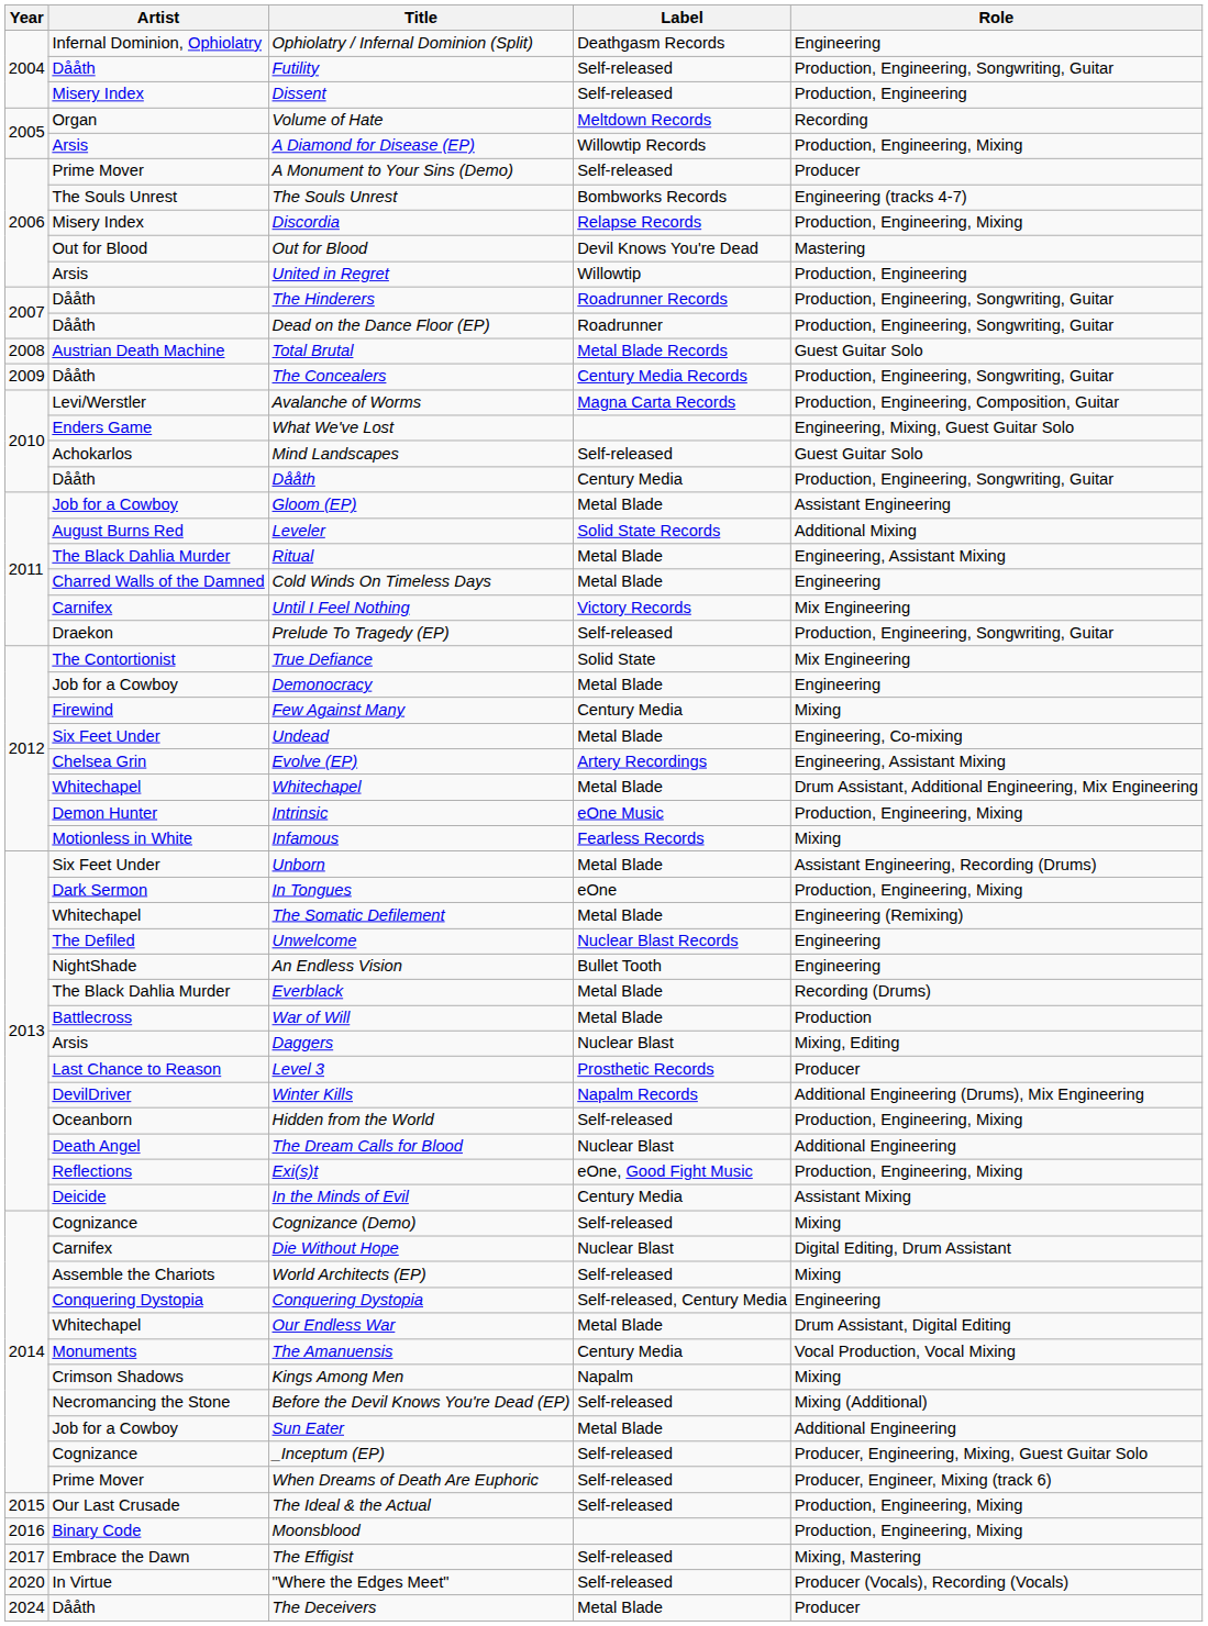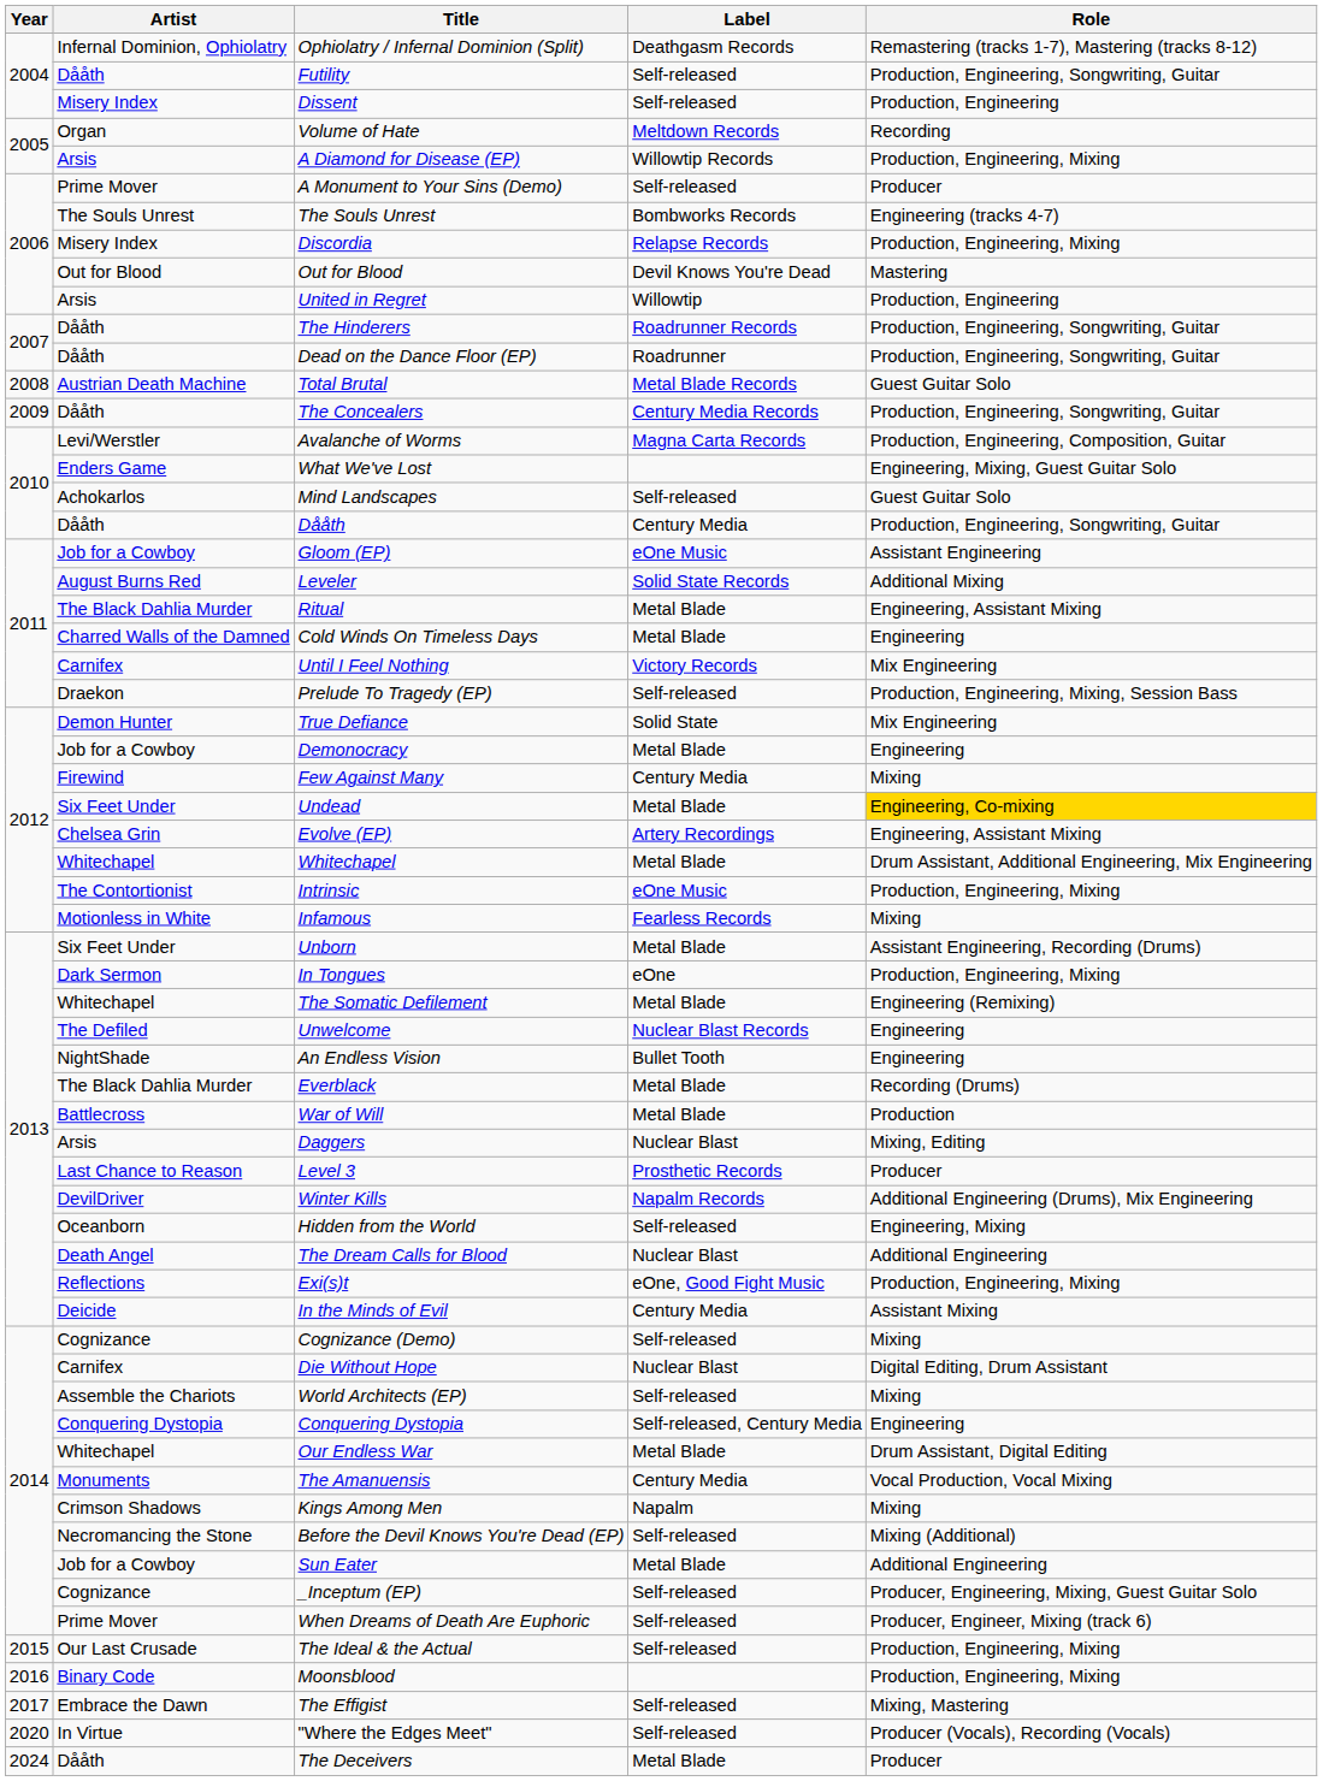Ophiolatry / Infernal Dominion (Split) | Role: Engineering -> Remastering (tracks 1-7), Mastering (tracks 8-12)
Gloom (EP) | Label: Metal Blade -> eOne Music
Prelude To Tragedy (EP) | Role: Production, Engineering, Songwriting, Guitar -> Production, Engineering, Mixing, Session Bass
True Defiance | Artist: The Contortionist -> Demon Hunter
Undead | Role: no background -> gold background
Intrinsic | Artist: Demon Hunter -> The Contortionist
Hidden from the World | Role: Production, Engineering, Mixing -> Engineering, Mixing
